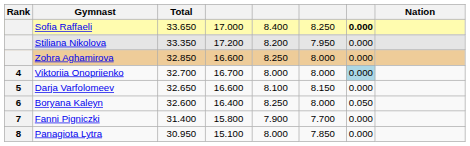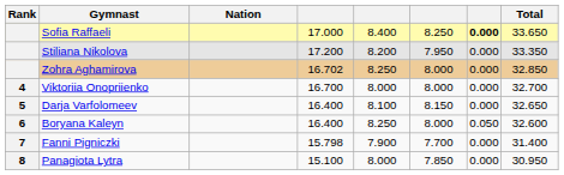columns swapped: Nation <-> Total
Zohra Aghamirova | column 4: 16.600 -> 16.702
Viktoriia Onopriienko | column 7: lightblue background -> no background
Darja Varfolomeev | column 4: 16.600 -> 16.400
Fanni Pigniczki | column 4: 15.800 -> 15.798
